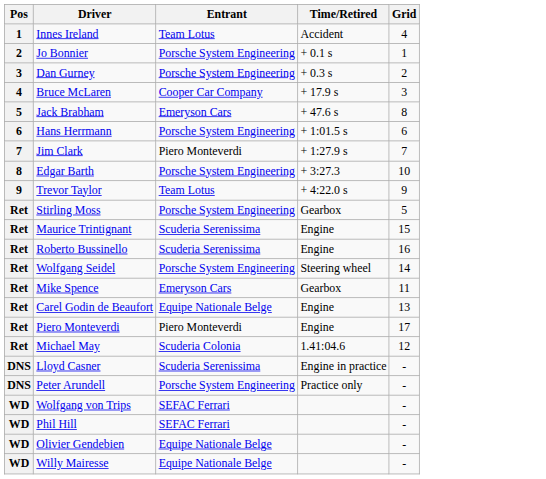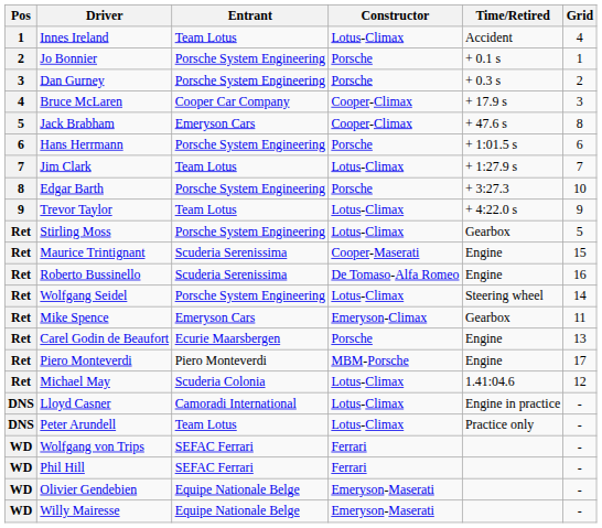+ column: Constructor | Lotus-Climax | Porsche | Porsche | Cooper-Climax | Cooper-Climax | Porsche | Lotus-Climax | Porsche | Lotus-Climax | Lotus-Climax | Cooper-Maserati | De Tomaso-Alfa Romeo | Lotus-Climax | Emeryson-Climax | Porsche | MBM-Porsche | Lotus-Climax | Lotus-Climax | Lotus-Climax | Ferrari | Ferrari | Emeryson-Maserati | Emeryson-Maserati
Jim Clark | Entrant: Piero Monteverdi -> Team Lotus
Carel Godin de Beaufort | Entrant: Equipe Nationale Belge -> Ecurie Maarsbergen
Lloyd Casner | Entrant: Scuderia Serenissima -> Camoradi International
Peter Arundell | Entrant: Porsche System Engineering -> Team Lotus
